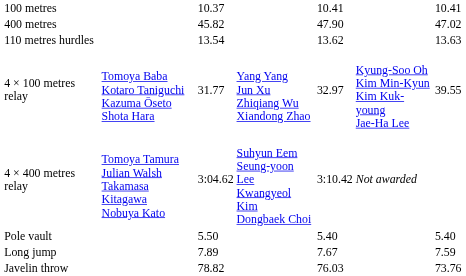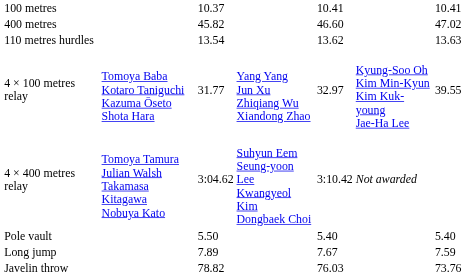400 metres | column 5: 47.90 -> 46.60
